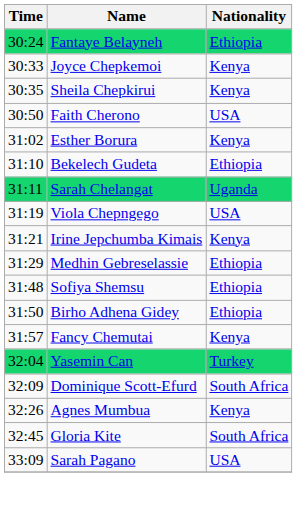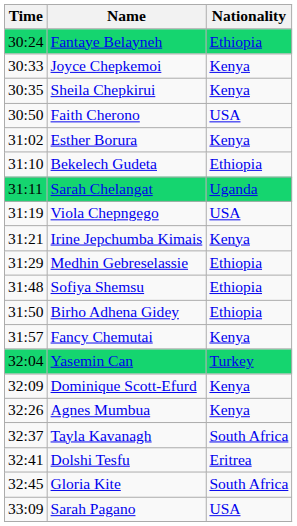Dominique Scott-Efurd | Nationality: South Africa -> Kenya
+ row: 32:37 | Tayla Kavanagh | South Africa
+ row: 32:41 | Dolshi Tesfu | Eritrea
